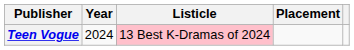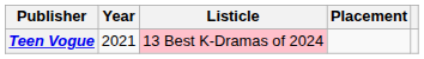Teen Vogue | Year: 2024 -> 2021
